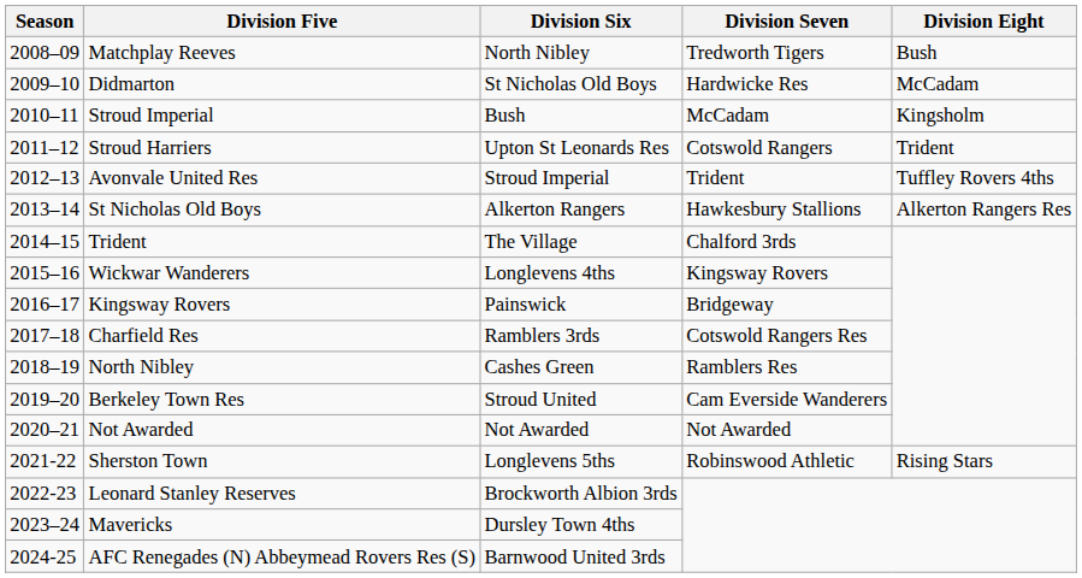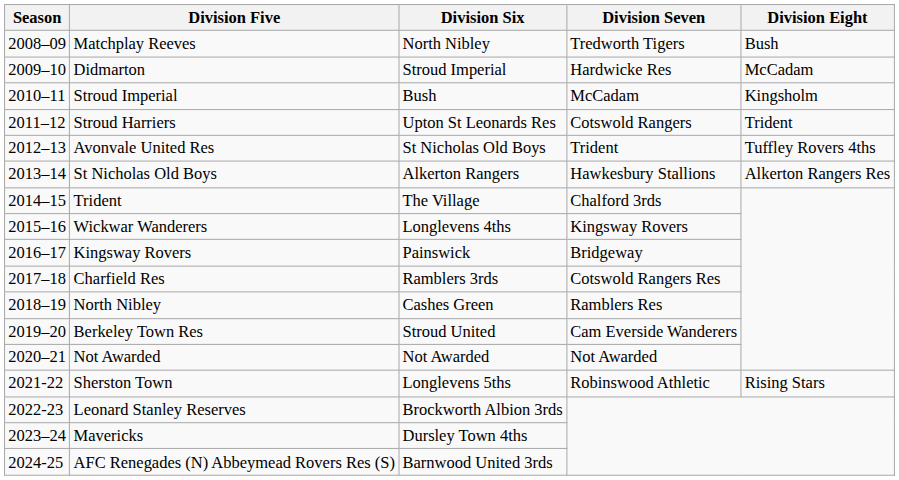Didmarton | Division Six: St Nicholas Old Boys -> Stroud Imperial
Avonvale United Res | Division Six: Stroud Imperial -> St Nicholas Old Boys
